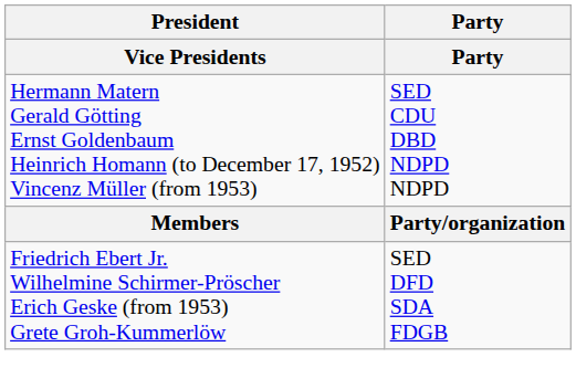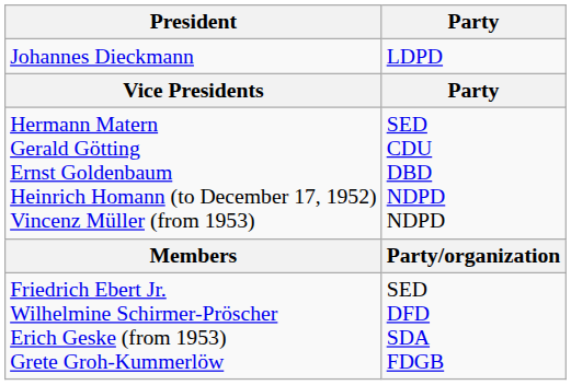+ row: Johannes Dieckmann | LDPD
